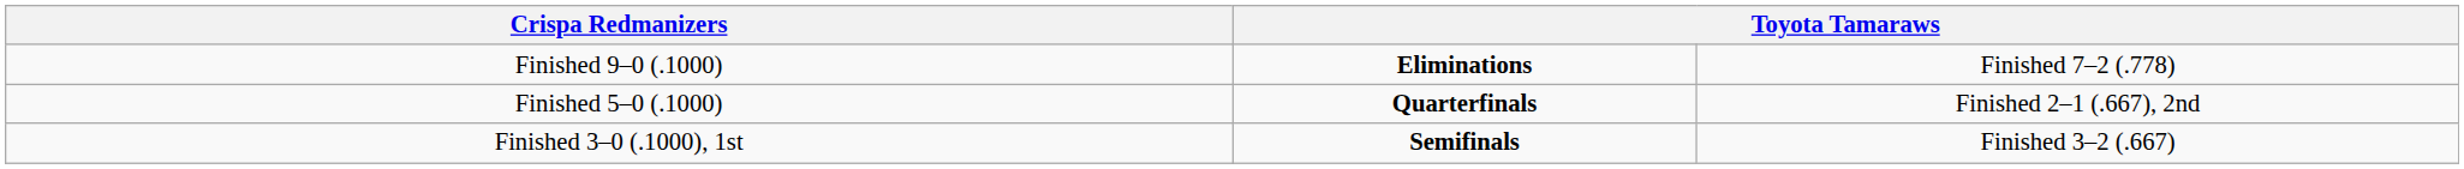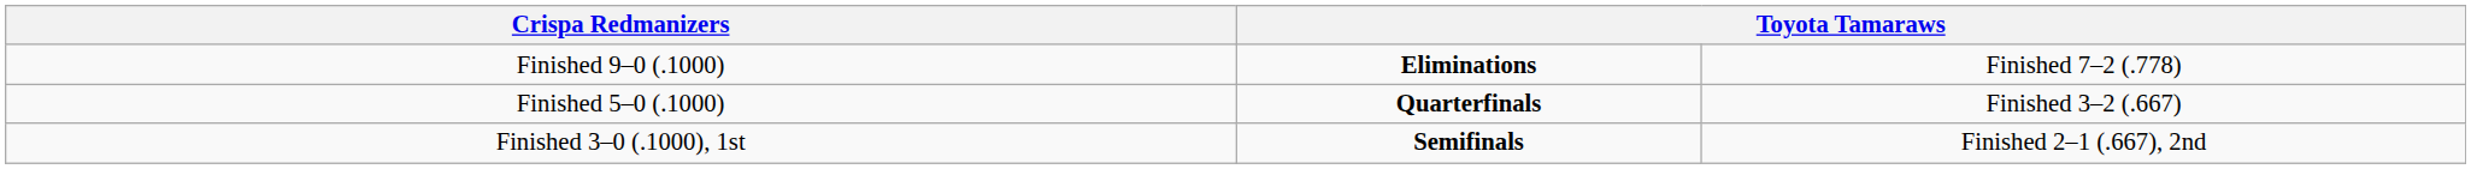Finished 5–0 (.1000) | column 4: Finished 2–1 (.667), 2nd -> Finished 3–2 (.667)
Finished 3–0 (.1000), 1st | column 4: Finished 3–2 (.667) -> Finished 2–1 (.667), 2nd
